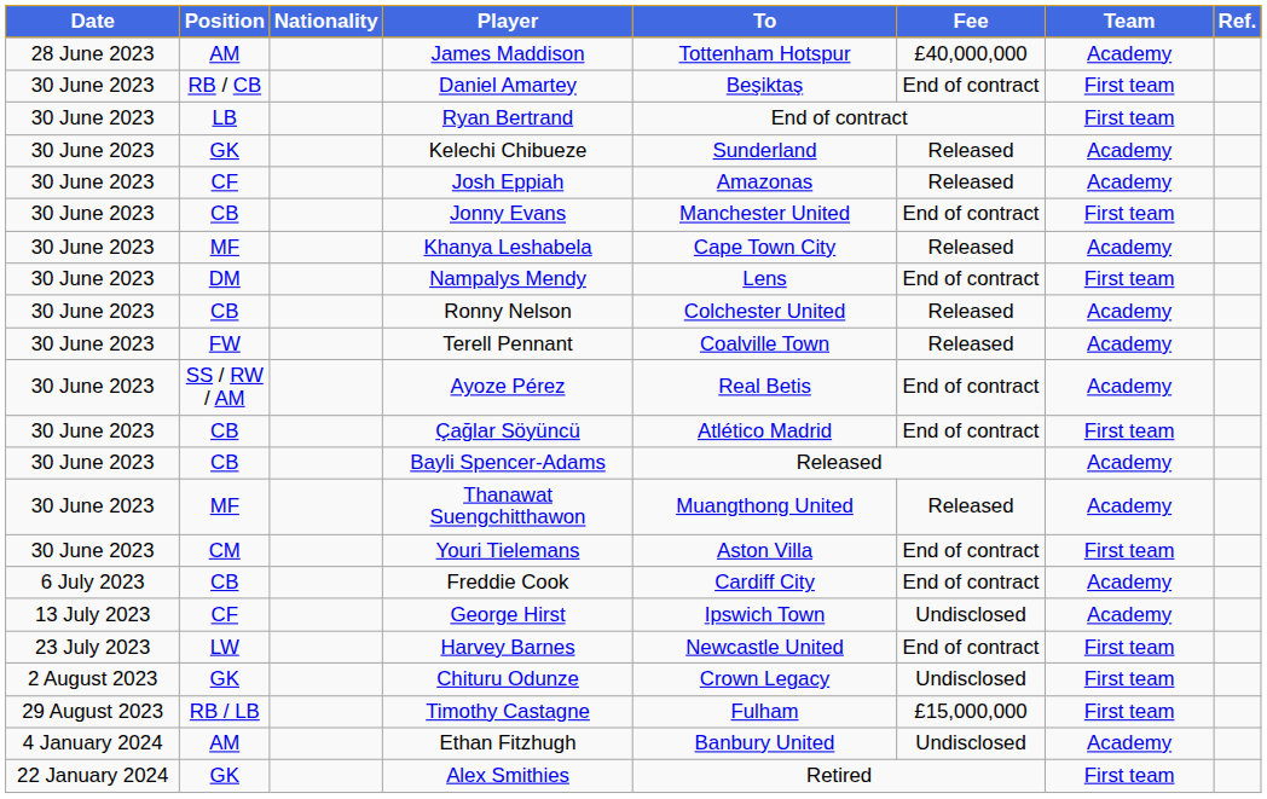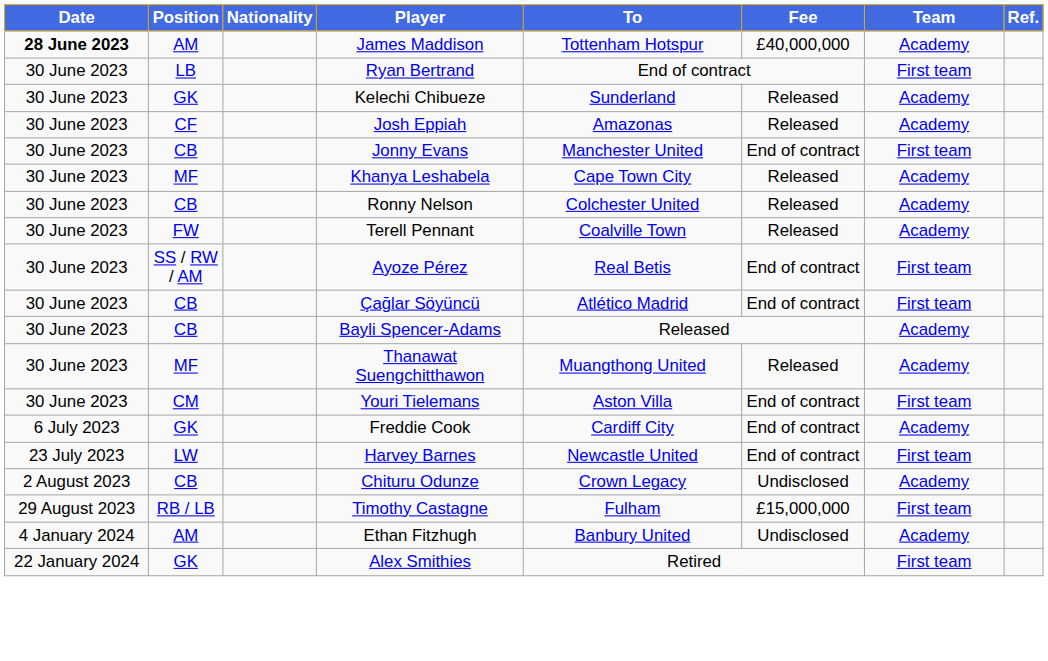James Maddison | Date: normal -> bold
- row: 30 June 2023 | RB / CB | Daniel Amartey | Beşiktaş | End of contract | First team
- row: 30 June 2023 | DM | Nampalys Mendy | Lens | End of contract | First team
Ayoze Pérez | Team: Academy -> First team
Freddie Cook | Position: CB -> GK
- row: 13 July 2023 | CF | George Hirst | Ipswich Town | Undisclosed | Academy
Chituru Odunze | Position: GK -> CB
Chituru Odunze | Team: First team -> Academy
